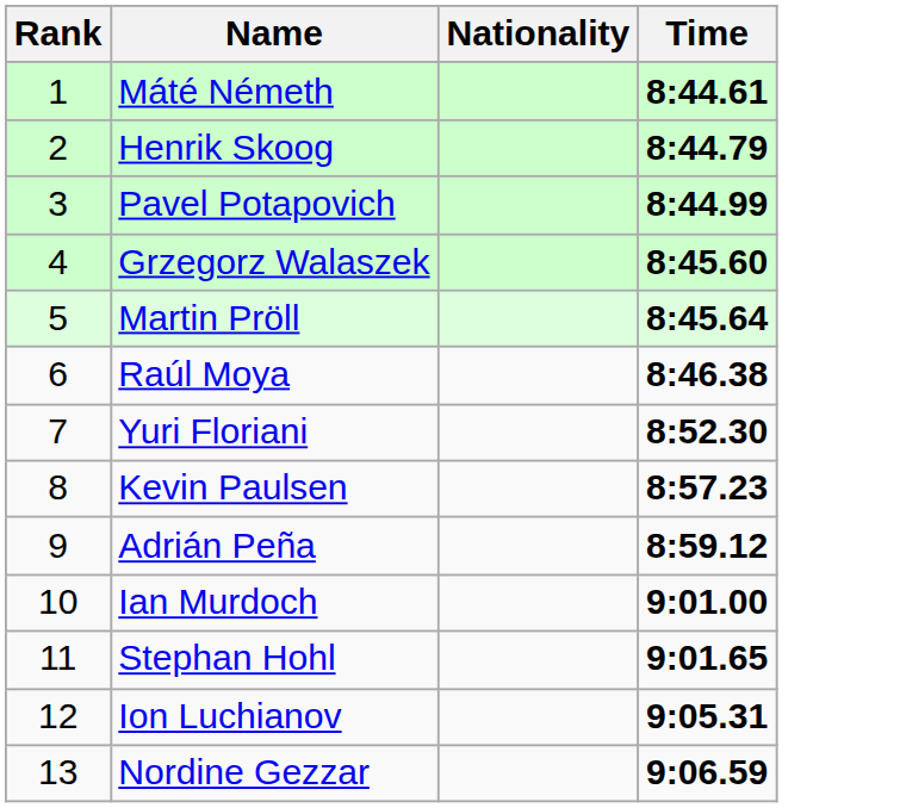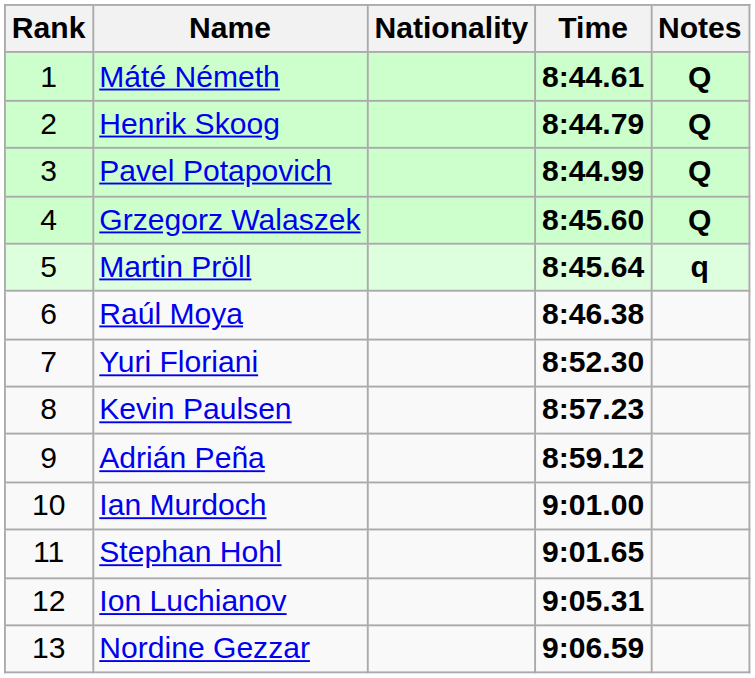+ column: Notes | Q | Q | Q | Q | q
